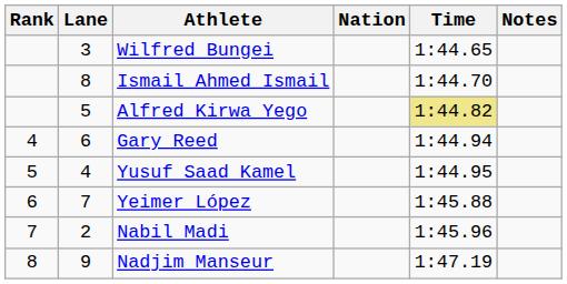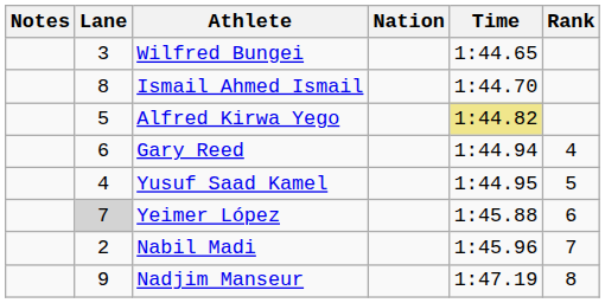columns swapped: Rank <-> Notes
Yeimer López | Lane: no background -> lightgrey background
